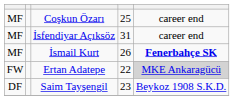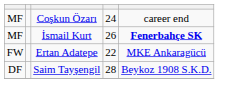Coşkun Özarı | column 4: 25 -> 24
- row: MF | İsfendiyar Açıksöz | 31 | career end
Ertan Adatepe | column 5: lightgrey background -> no background
Saim Tayşengil | column 4: 23 -> 28
